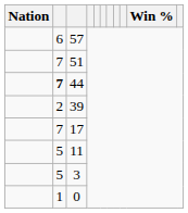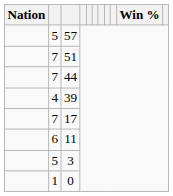57 | column 2: 6 -> 5
44 | column 2: bold -> normal
39 | column 2: 2 -> 4
11 | column 2: 5 -> 6
